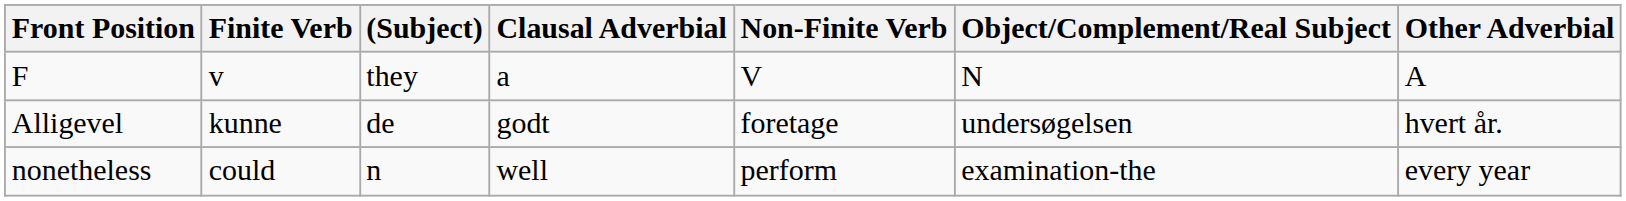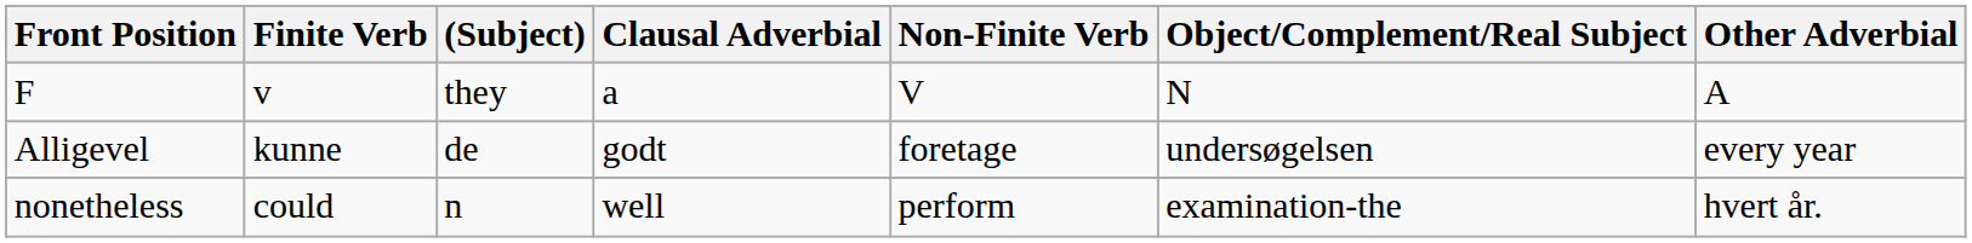Alligevel | Other Adverbial: hvert år. -> every year
nonetheless | Other Adverbial: every year -> hvert år.
